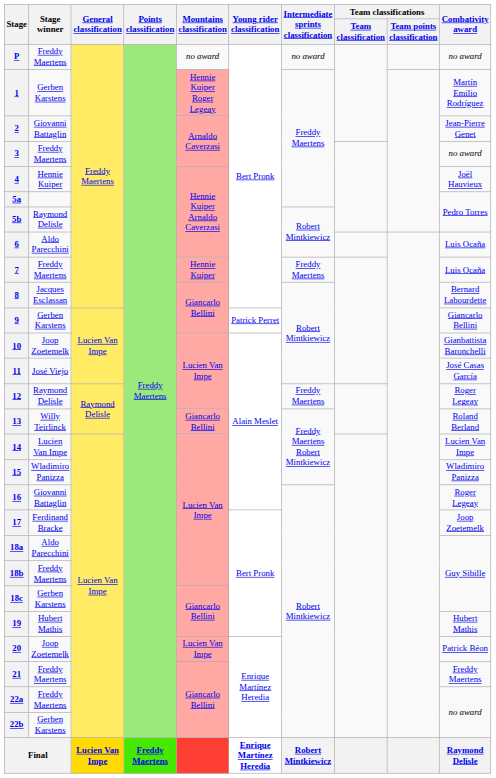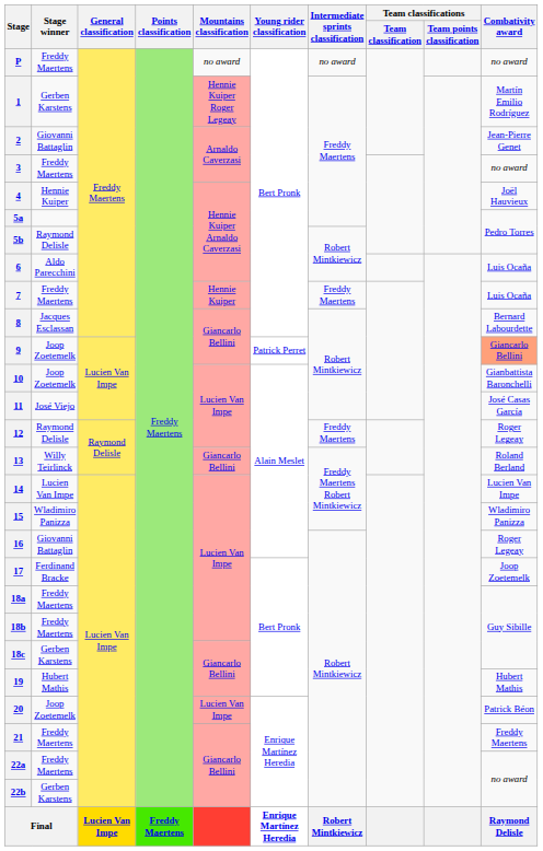9 | Stage winner: Gerben Karstens -> Joop Zoetemelk
9 | Combativity award: no background -> lightsalmon background
18a | Stage winner: Aldo Parecchini -> Freddy Maertens
